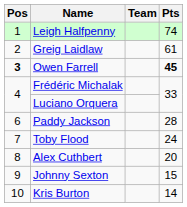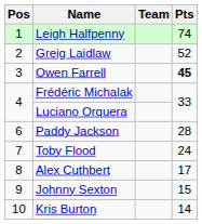Greig Laidlaw | Pts: 61 -> 52
Owen Farrell | Pos: bold -> normal
Alex Cuthbert | Pts: 20 -> 17
